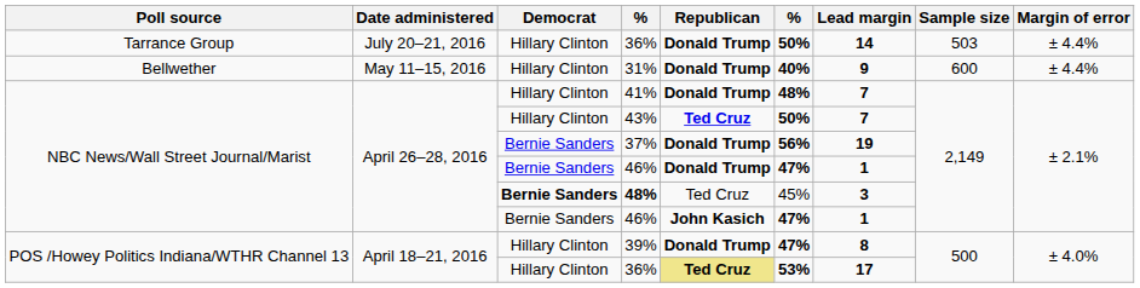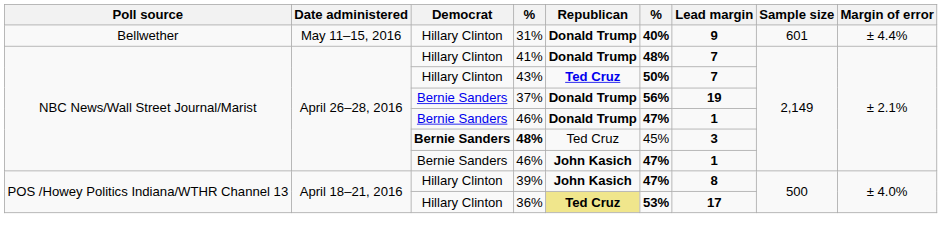- row: Tarrance Group | July 20–21, 2016 | Hillary Clinton | 36% | Donald Trump | 50% | 14 | 503 | ± 4.4%
31% | Sample size: 600 -> 601
39% | Republican: Donald Trump -> John Kasich
